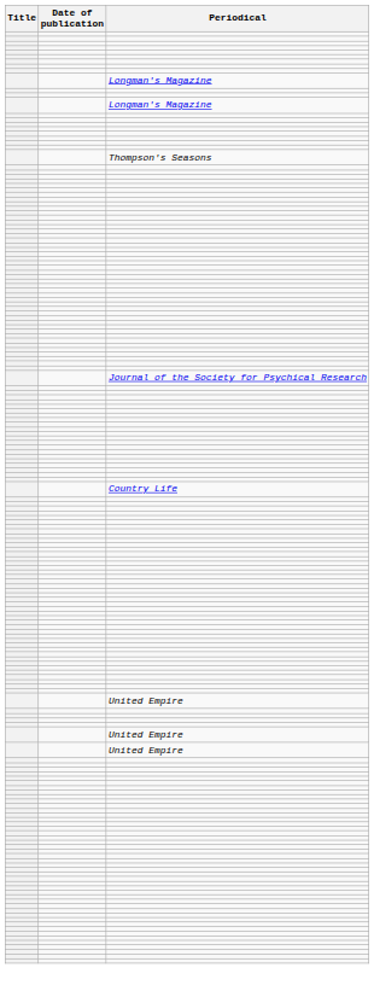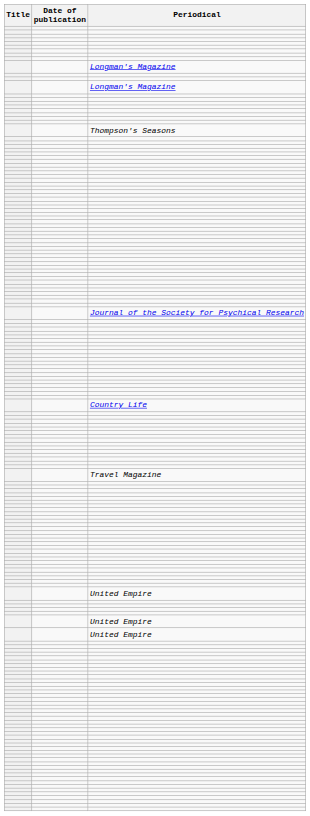+ row: Travel Magazine
